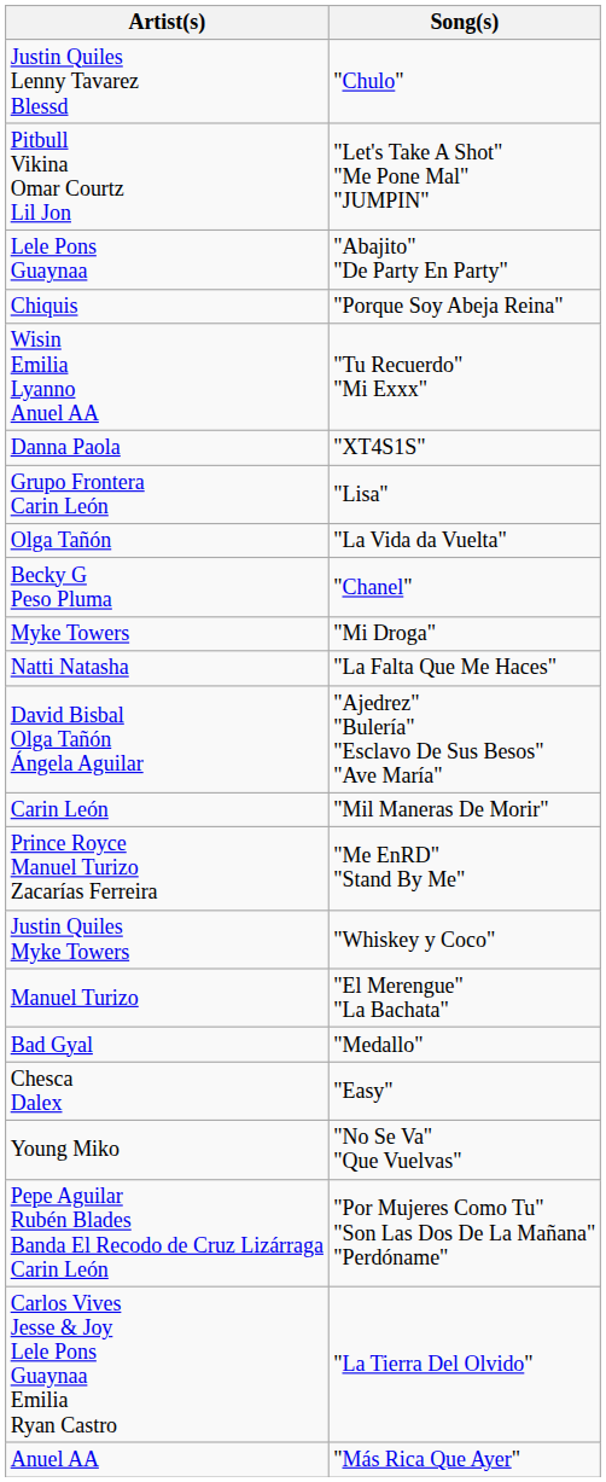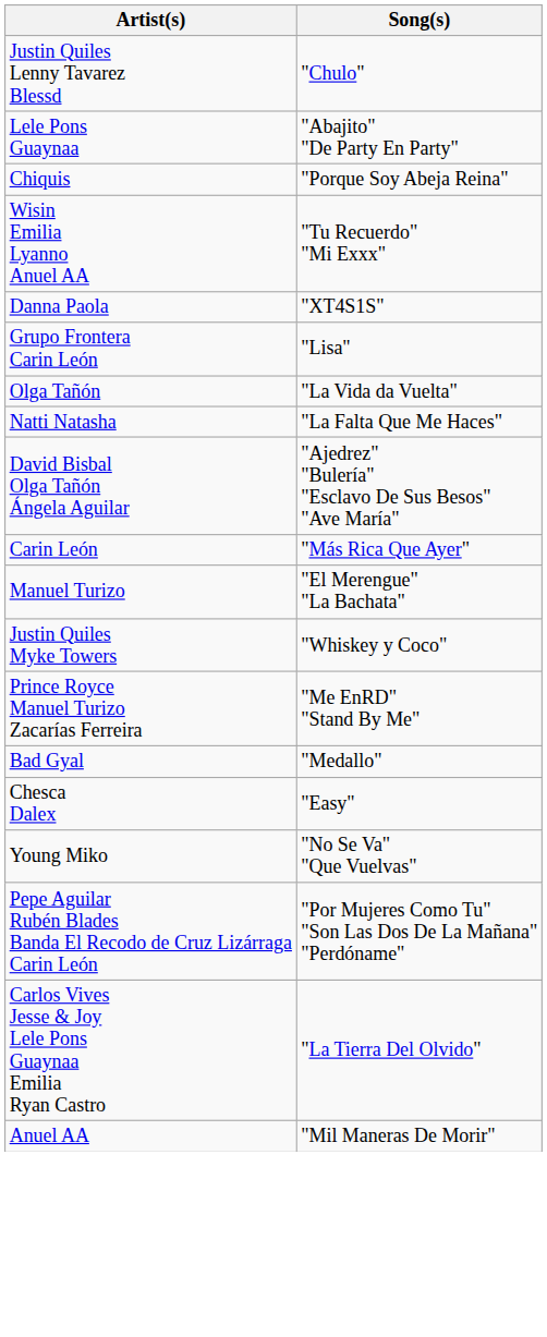- row: Pitbull Vikina Omar Courtz Lil Jon | "Let's Take A Shot" "Me Pone Mal" "JUMPIN"
- row: Becky G Peso Pluma | "Chanel"
- row: Myke Towers | "Mi Droga"
Carin León | Song(s): "Mil Maneras De Morir" -> "Más Rica Que Ayer"
rows swapped: Prince Royce Manuel Turizo Zacarías Ferreira <-> Manuel Turizo
Anuel AA | Song(s): "Más Rica Que Ayer" -> "Mil Maneras De Morir"
